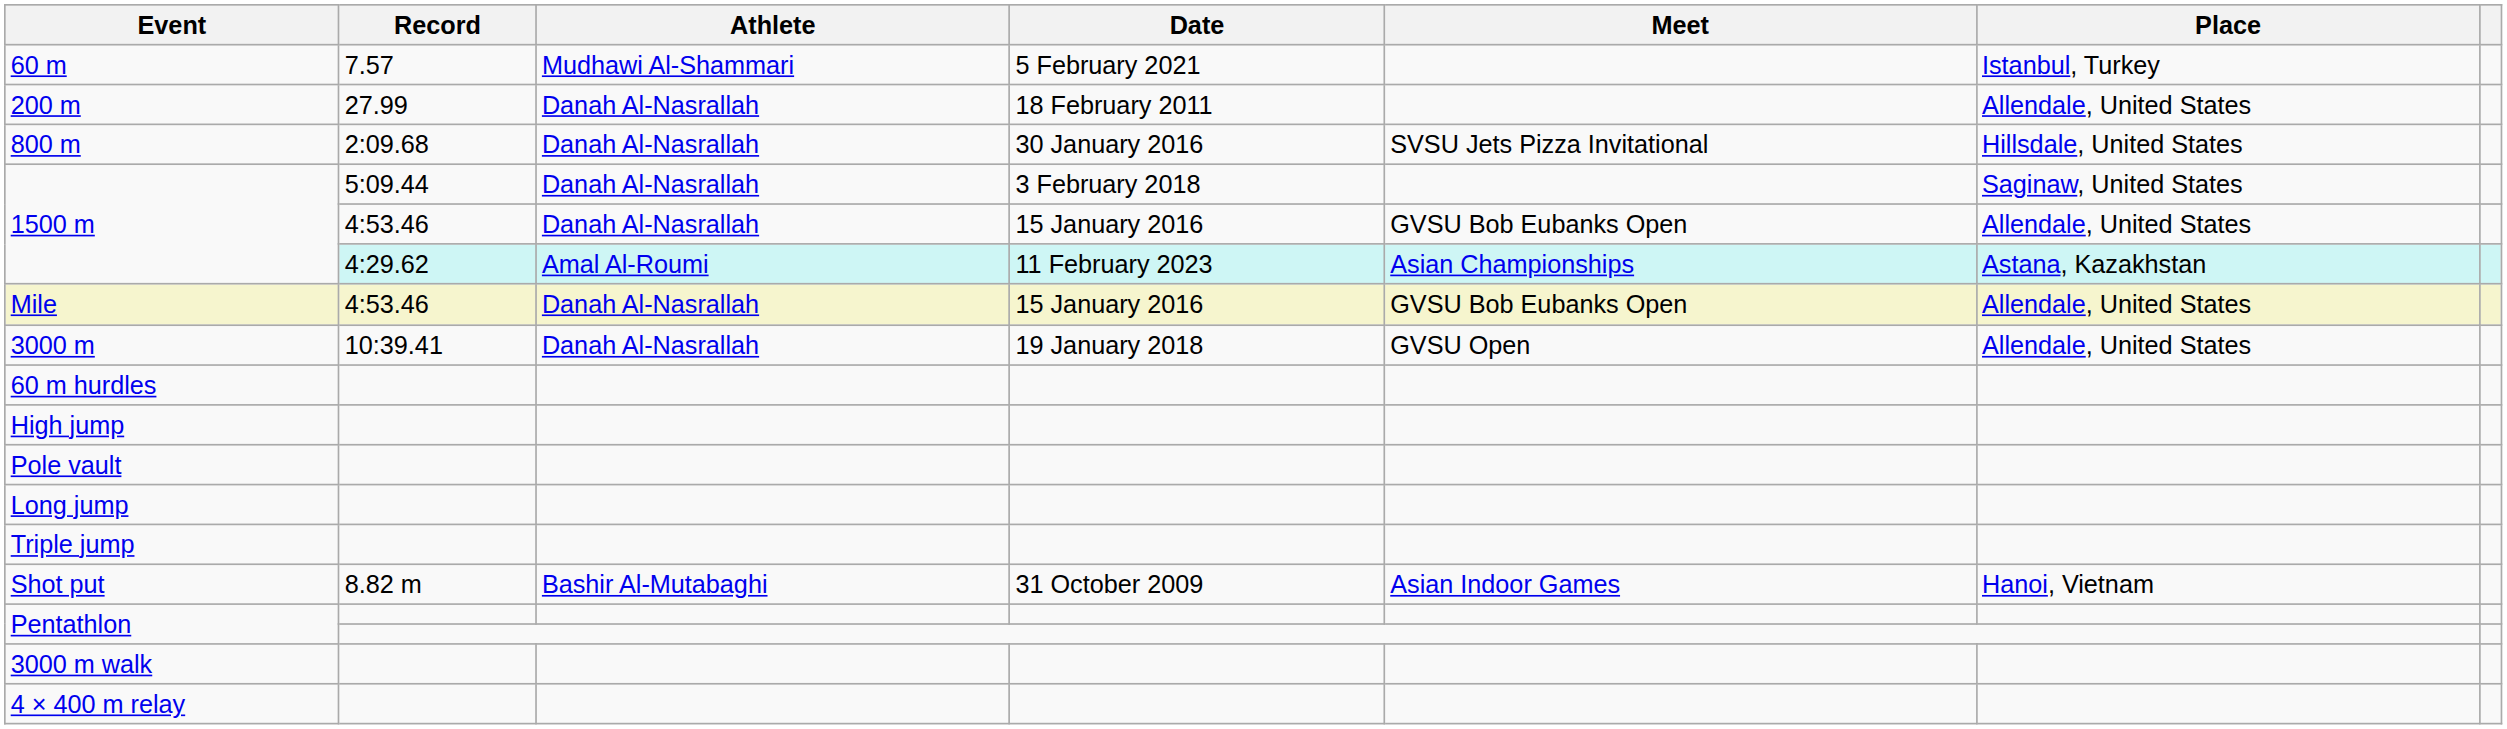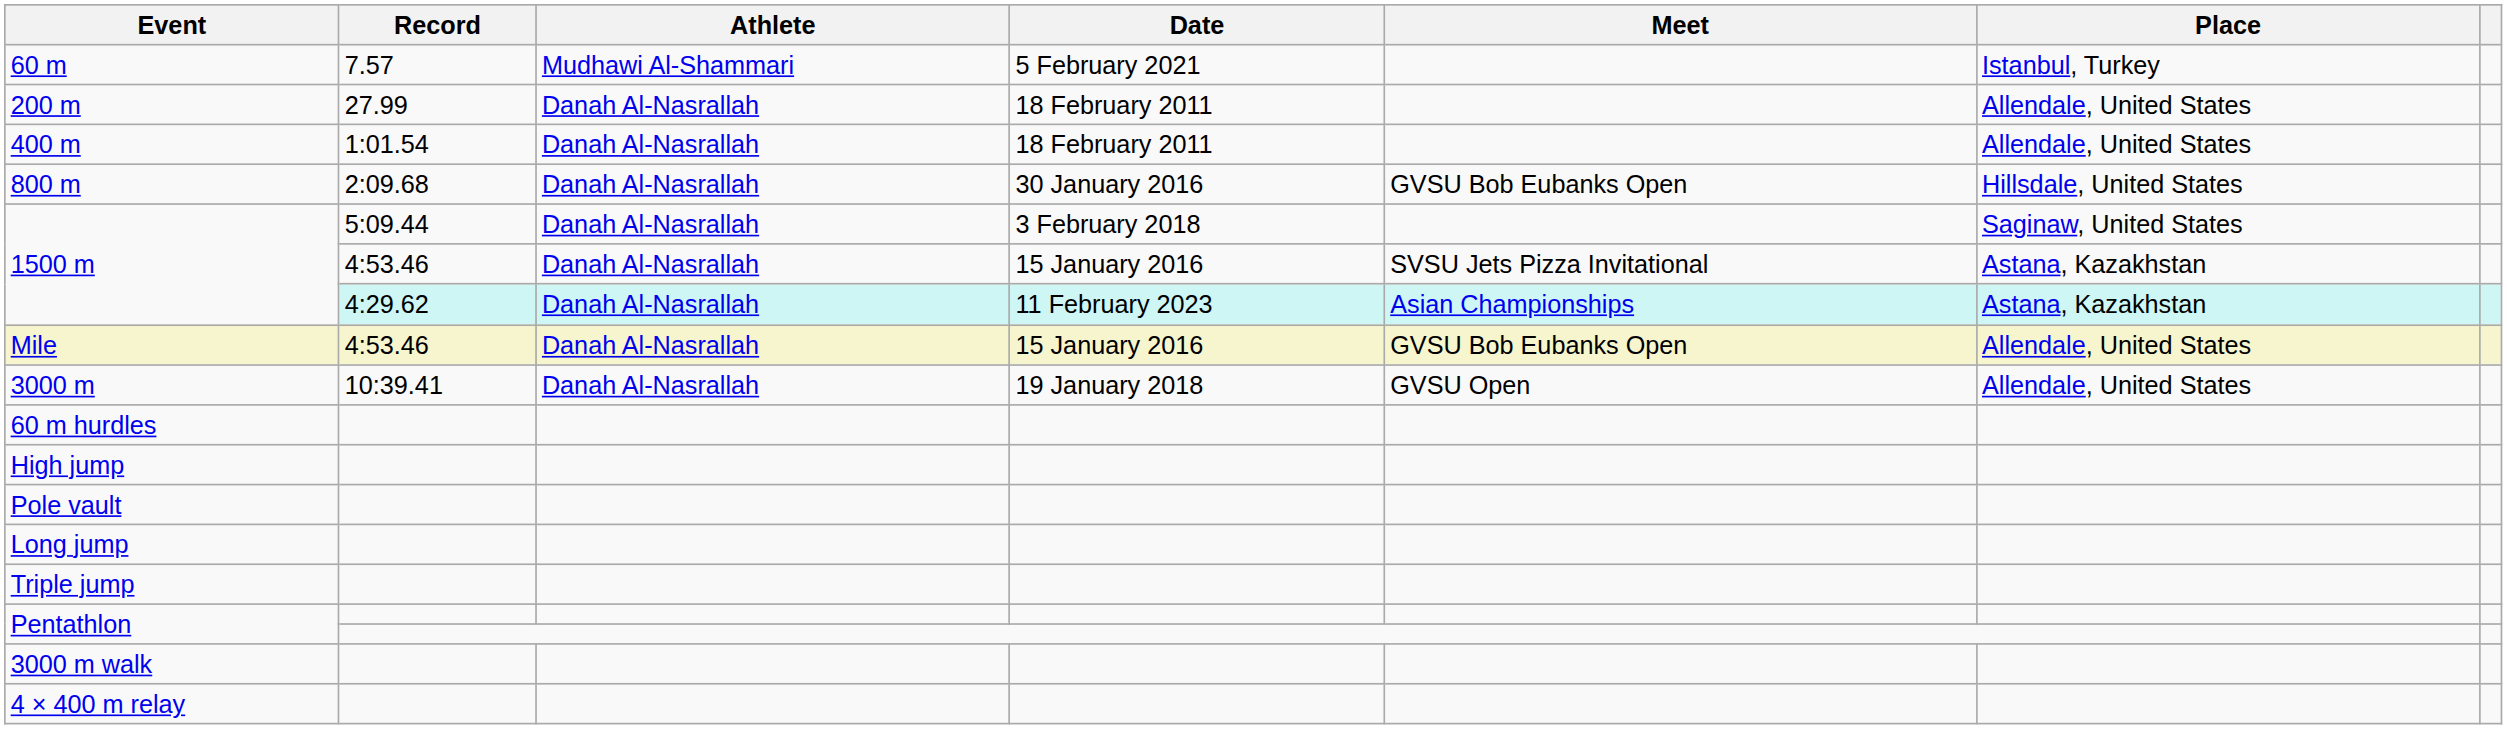+ row: 400 m | 1:01.54 | Danah Al-Nasrallah | 18 February 2011 | Allendale, United States
800 m | Meet: SVSU Jets Pizza Invitational -> GVSU Bob Eubanks Open
1500 m / 4:53.46 | Meet: GVSU Bob Eubanks Open -> SVSU Jets Pizza Invitational
1500 m / 4:53.46 | Place: Allendale, United States -> Astana, Kazakhstan
1500 m / 4:29.62 | Athlete: Amal Al-Roumi -> Danah Al-Nasrallah
- row: Shot put | 8.82 m | Bashir Al-Mutabaghi | 31 October 2009 | Asian Indoor Games | Hanoi, Vietnam
